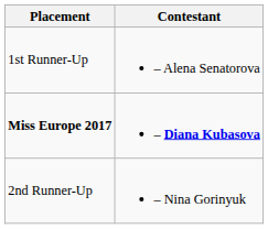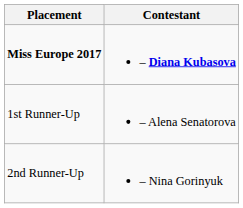rows swapped: Miss Europe 2017 <-> 1st Runner-Up
